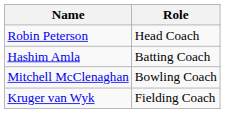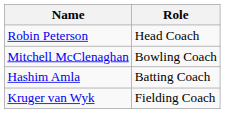rows swapped: Hashim Amla <-> Mitchell McClenaghan
